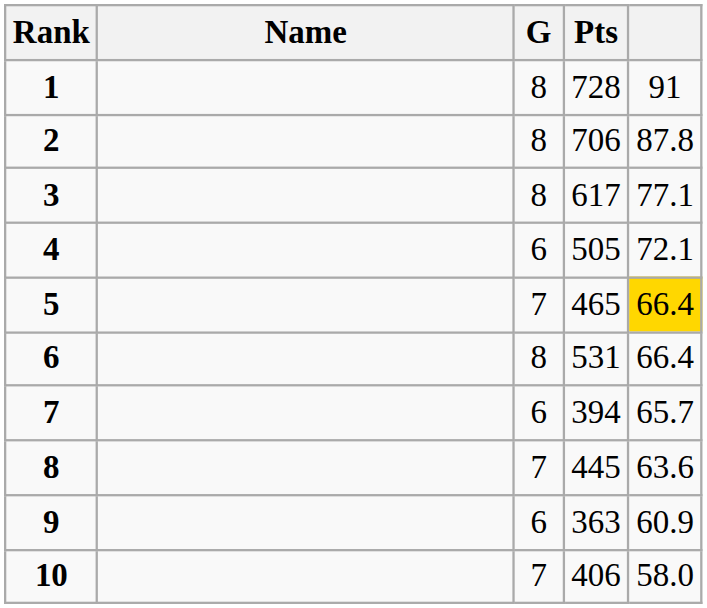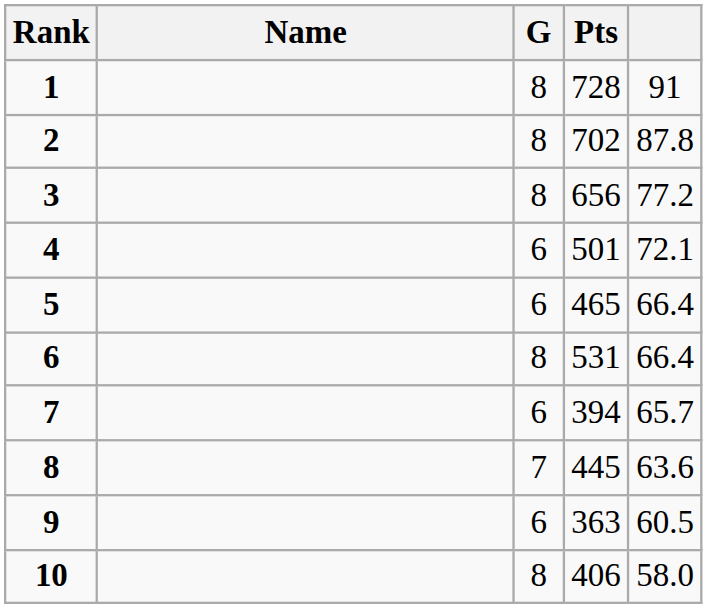2 | Pts: 706 -> 702
3 | Pts: 617 -> 656
3 | column 5: 77.1 -> 77.2
4 | Pts: 505 -> 501
5 | G: 7 -> 6
5 | column 5: gold background -> no background
9 | column 5: 60.9 -> 60.5
10 | G: 7 -> 8
